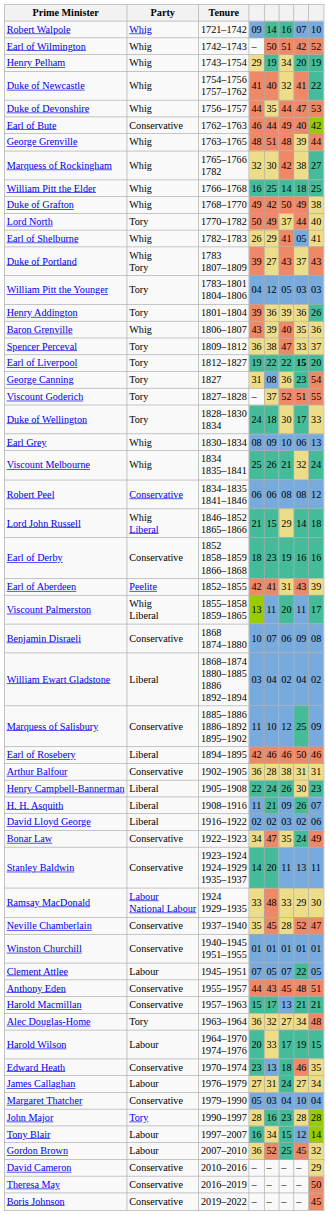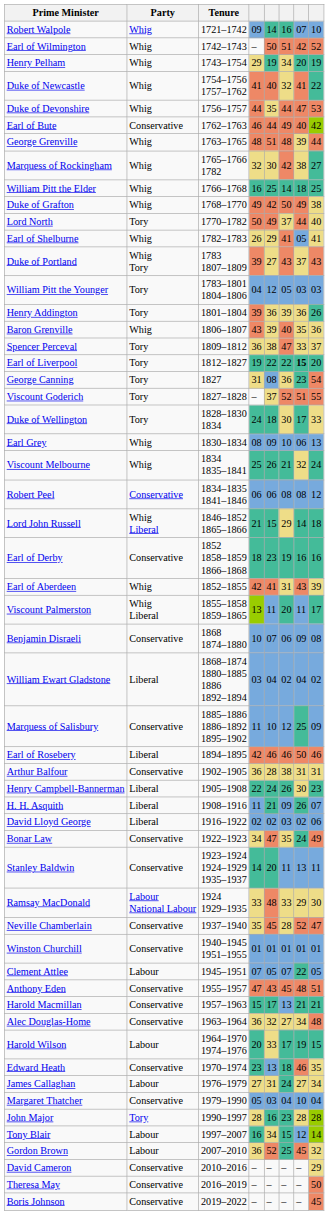Earl of Aberdeen | Party: Peelite -> Whig
Anthony Eden | column 4: 44 -> 47
Alec Douglas-Home | Party: Tory -> Conservative
